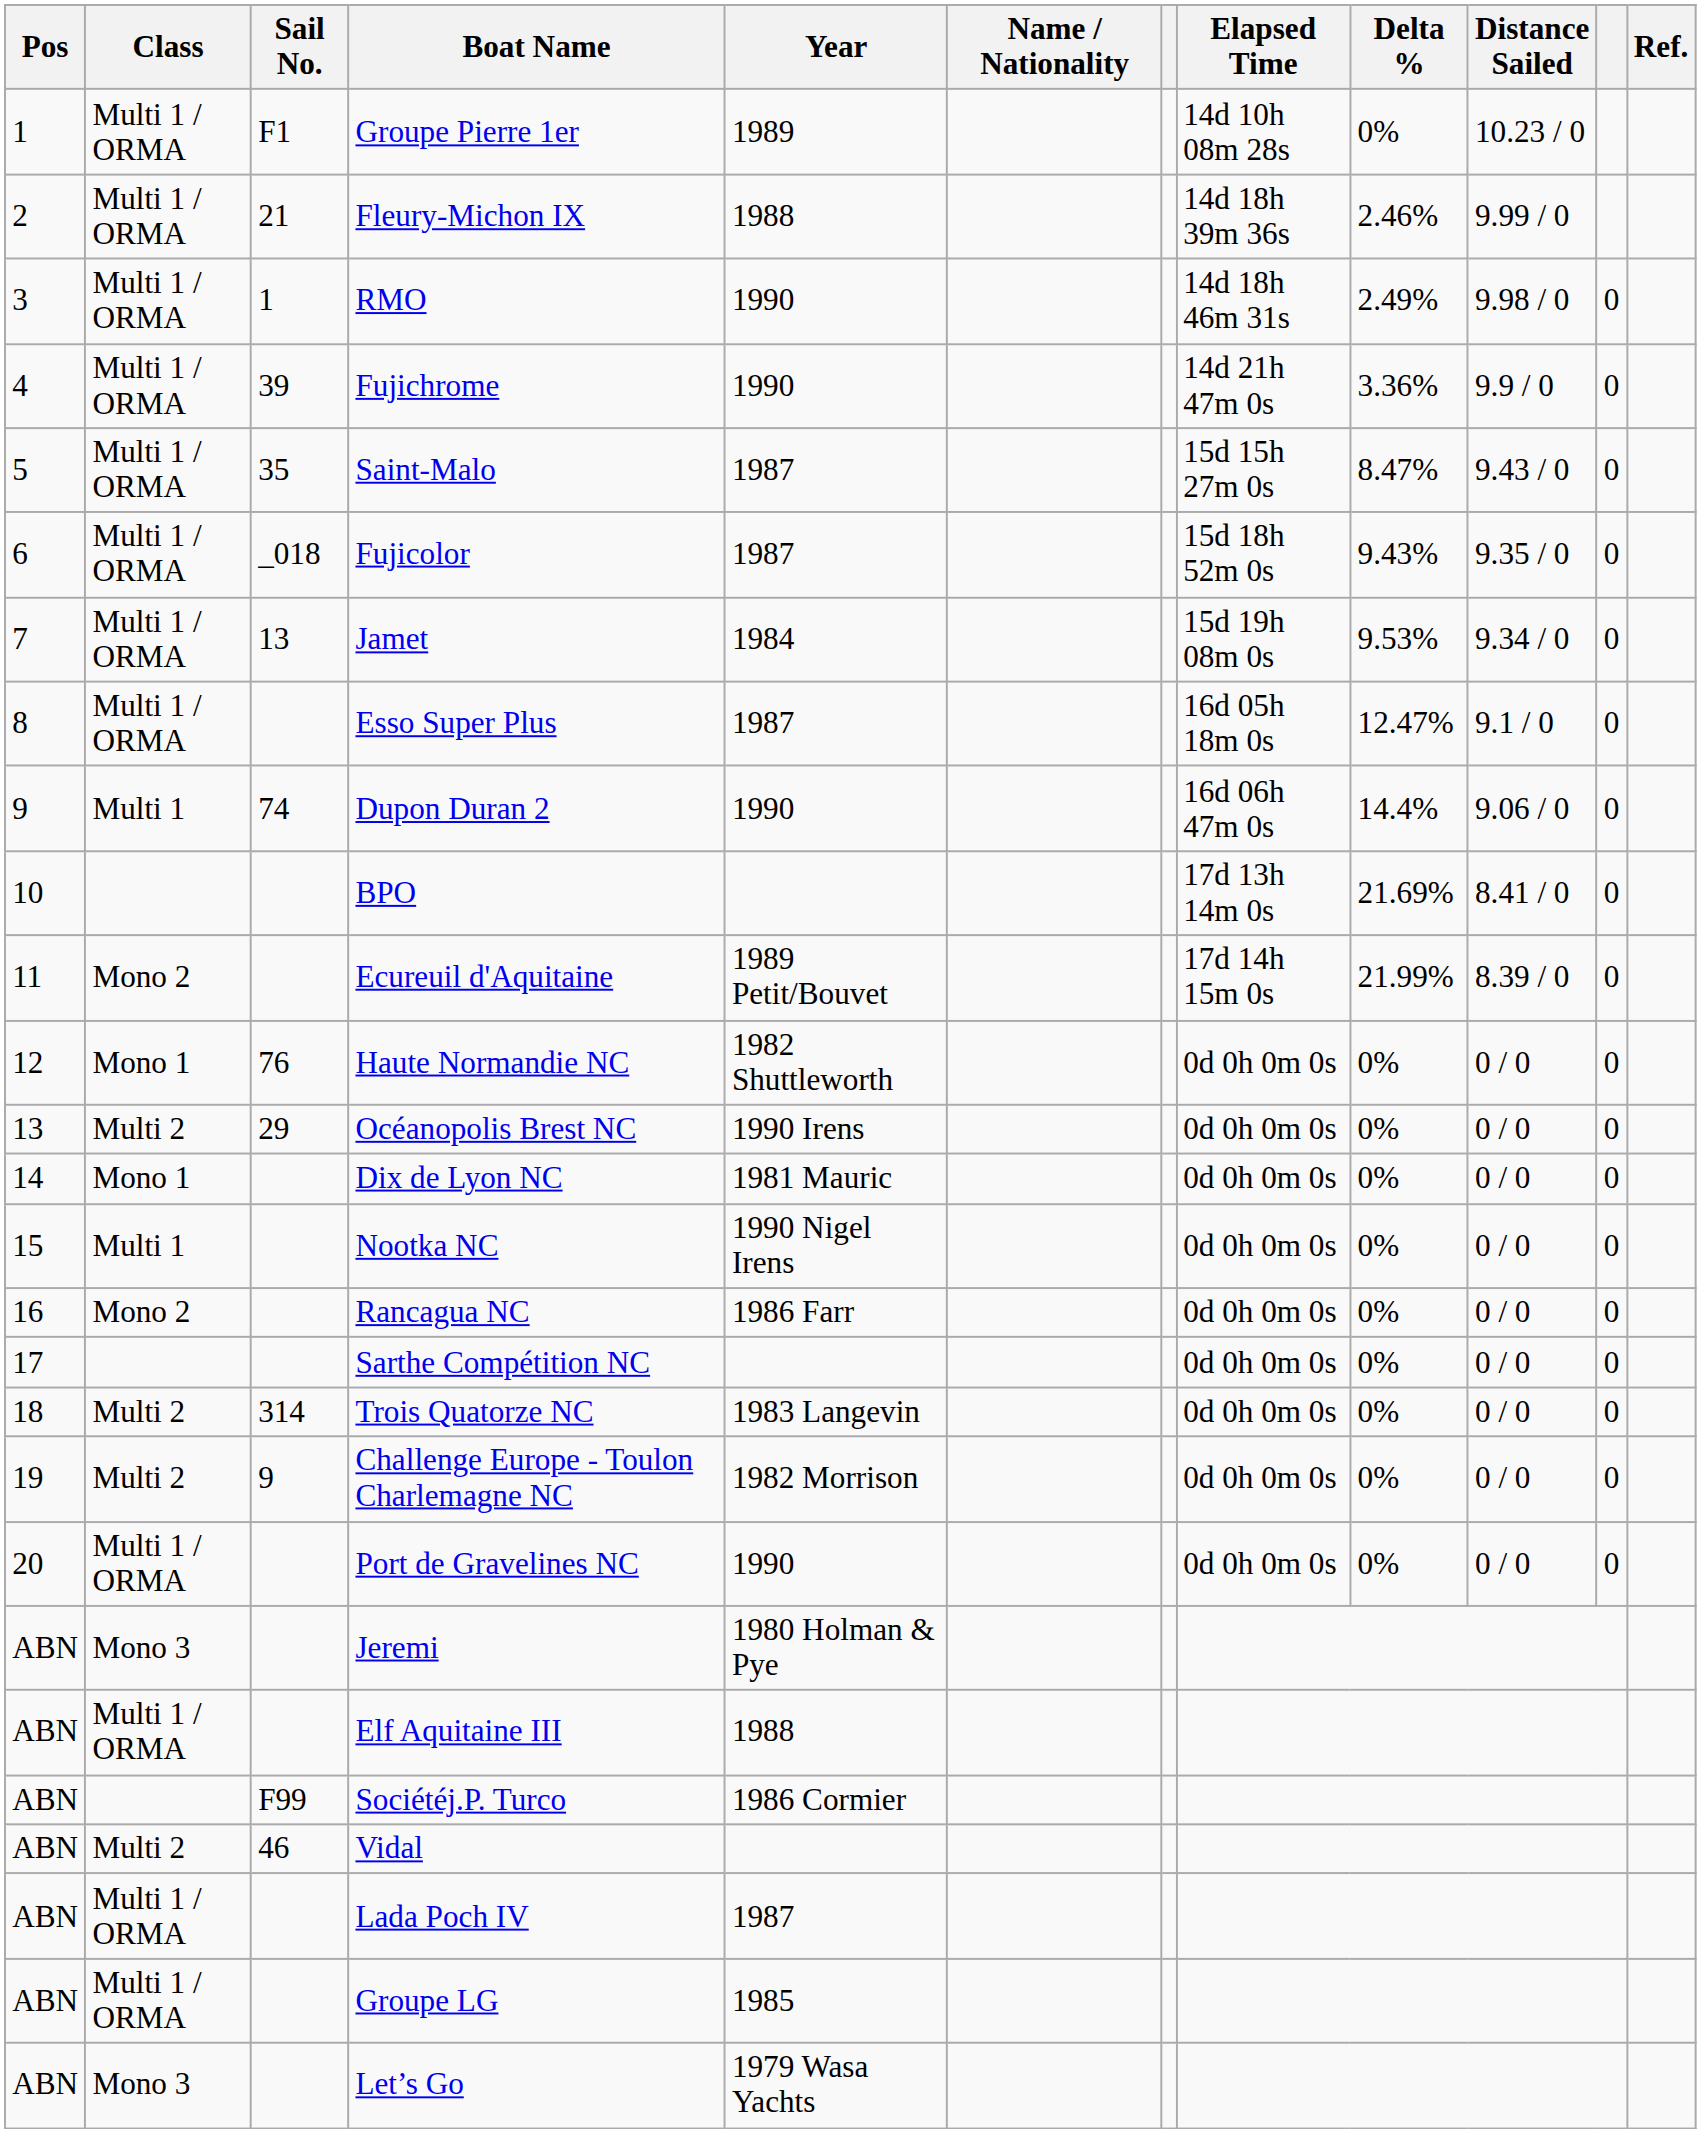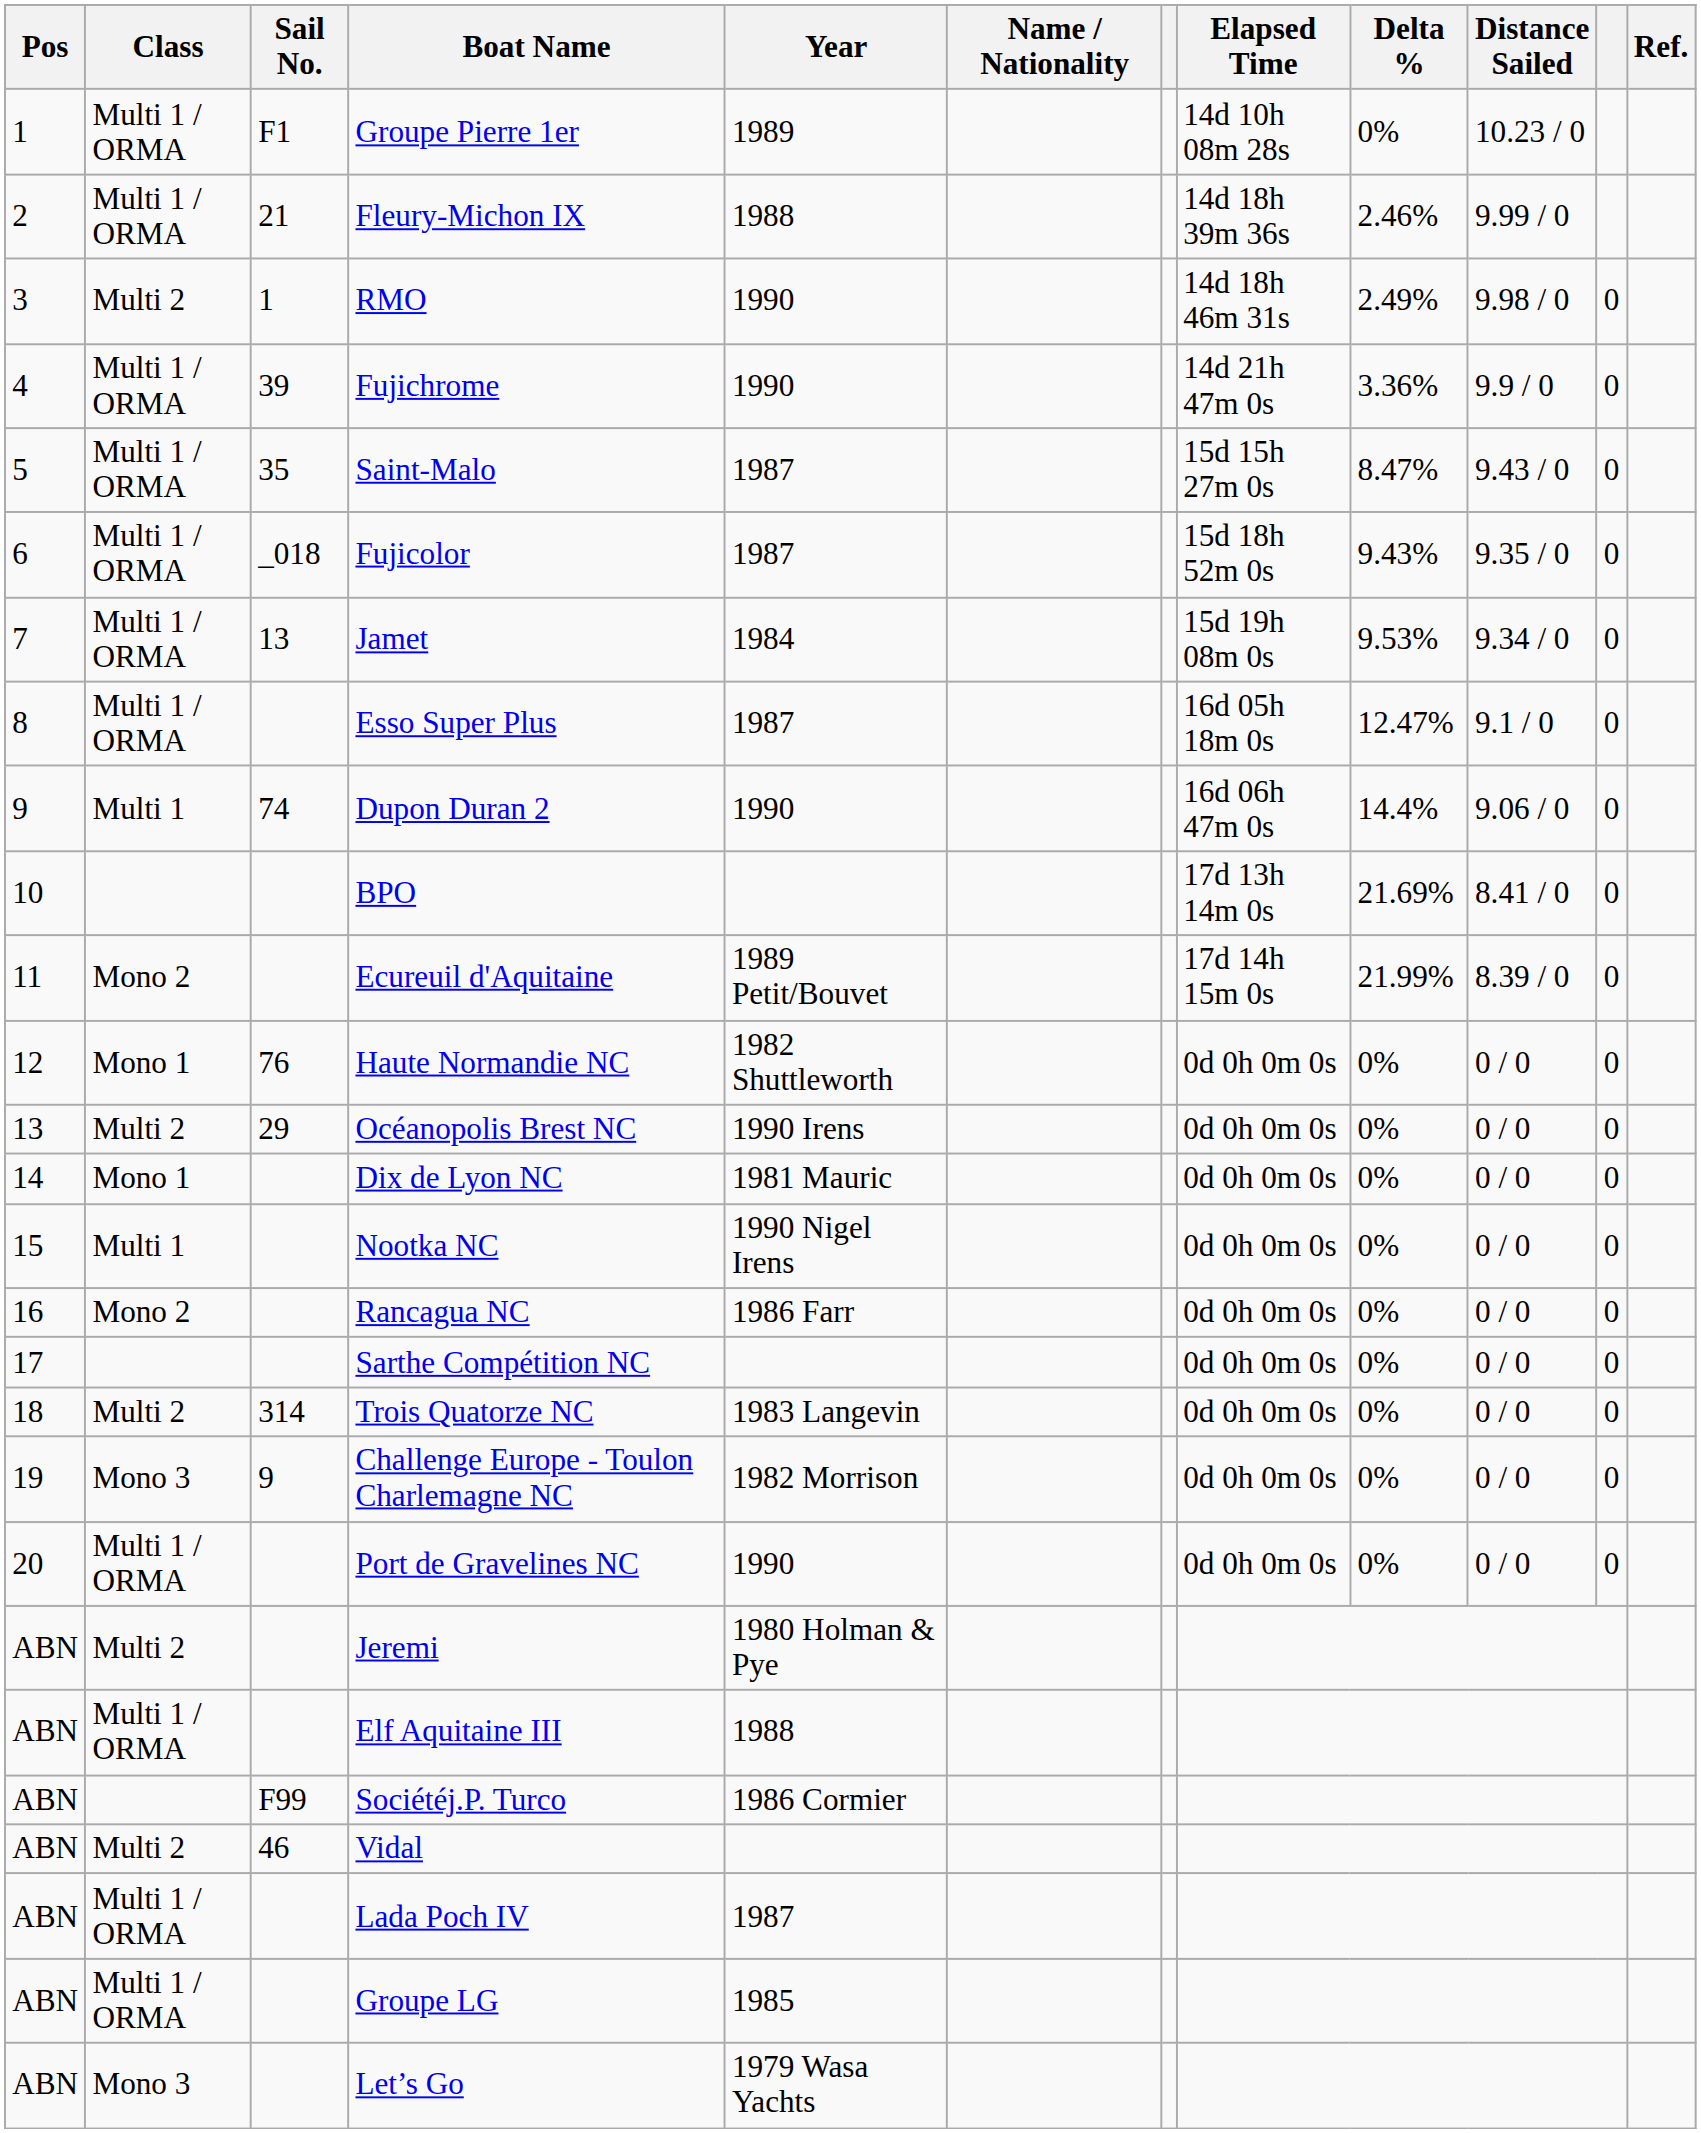RMO | Class: Multi 1 / ORMA -> Multi 2
Challenge Europe - Toulon Charlemagne NC | Class: Multi 2 -> Mono 3
Jeremi | Class: Mono 3 -> Multi 2
